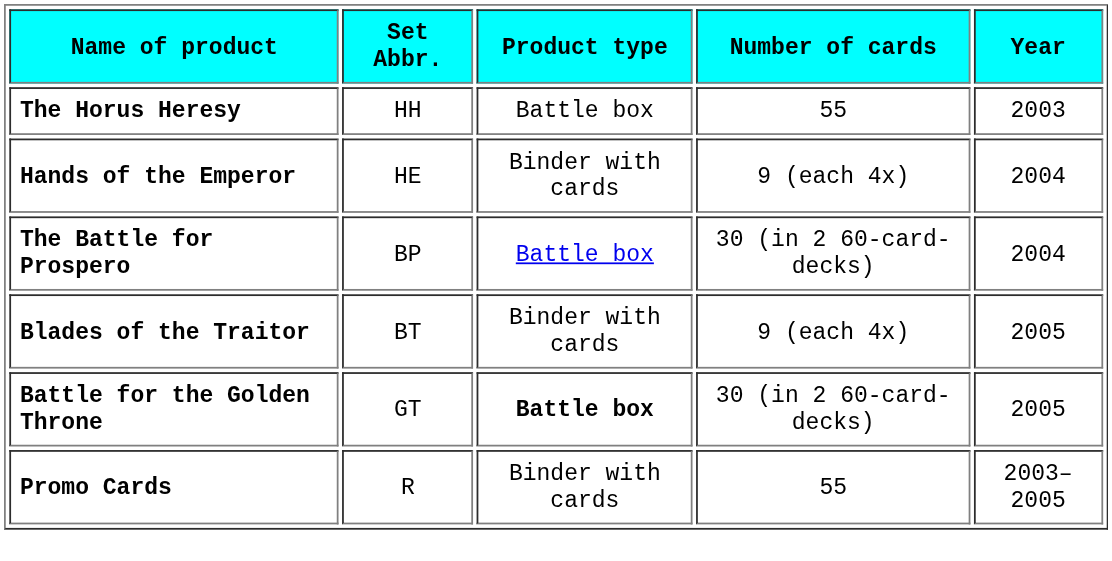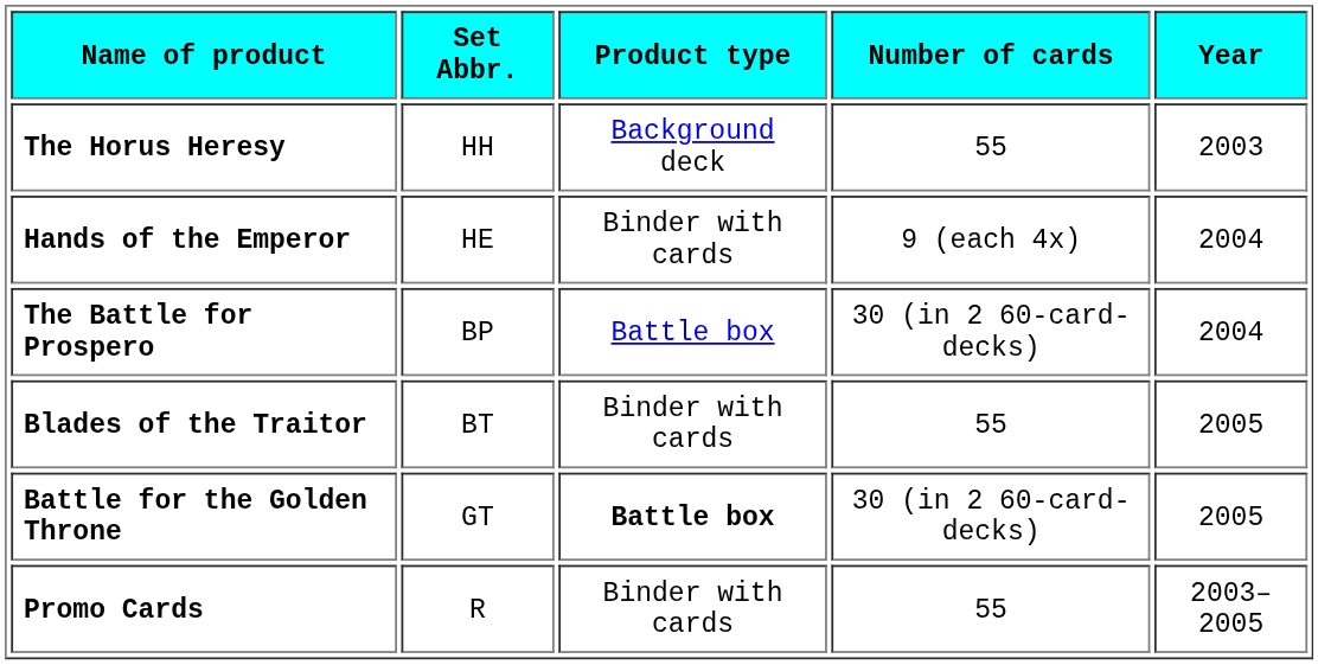The Horus Heresy | Product type: Battle box -> Background deck
Blades of the Traitor | Number of cards: 9 (each 4x) -> 55
